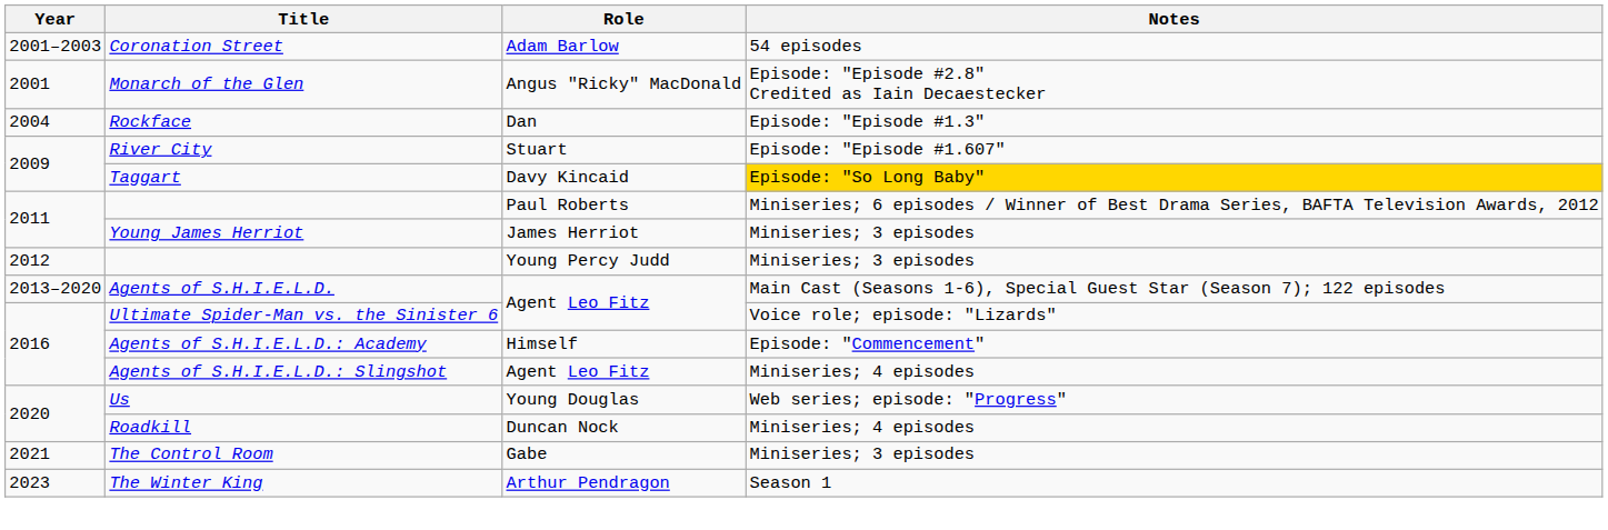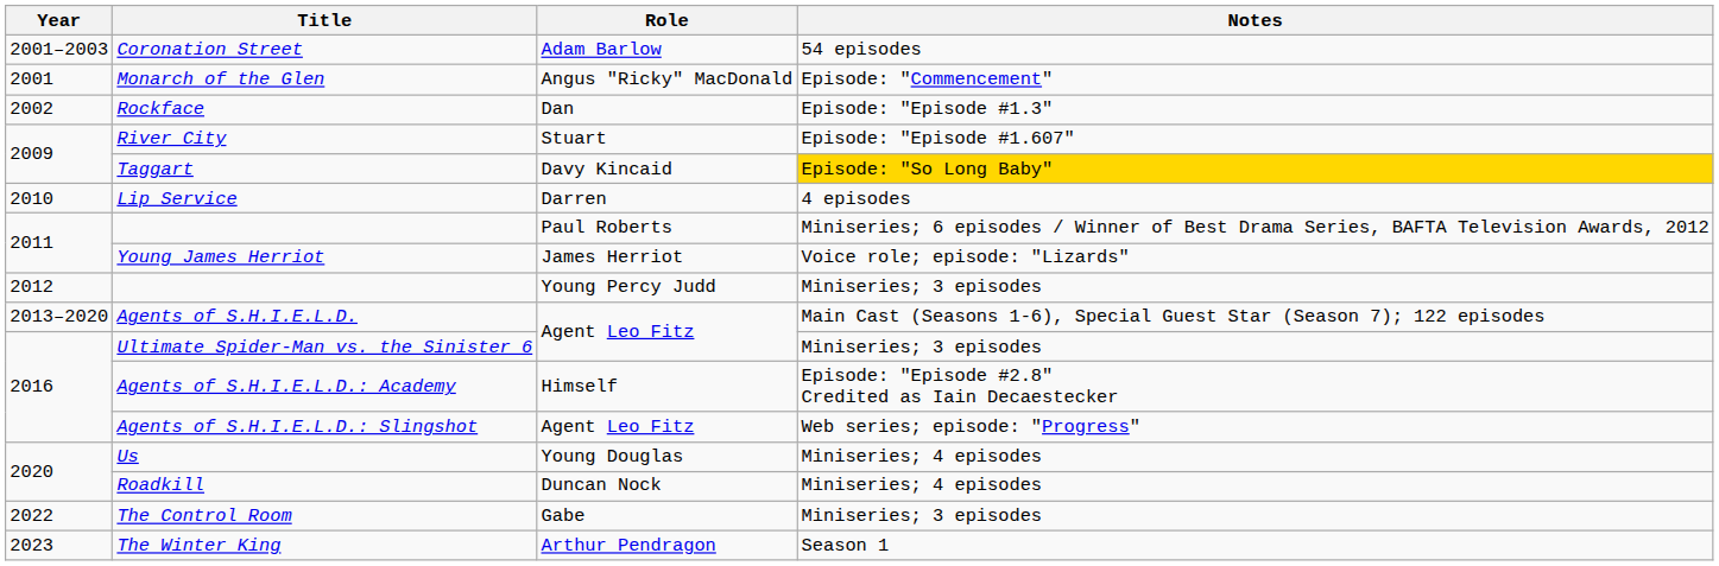Monarch of the Glen | Notes: Episode: "Episode #2.8" Credited as Iain Decaestecker -> Episode: "Commencement"
Rockface | Year: 2004 -> 2002
+ row: 2010 | Lip Service | Darren | 4 episodes
Young James Herriot | Notes: Miniseries; 3 episodes -> Voice role; episode: "Lizards"
Ultimate Spider-Man vs. the Sinister 6 | Notes: Voice role; episode: "Lizards" -> Miniseries; 3 episodes
Agents of S.H.I.E.L.D.: Academy | Notes: Episode: "Commencement" -> Episode: "Episode #2.8" Credited as Iain Decaestecker
Agents of S.H.I.E.L.D.: Slingshot | Notes: Miniseries; 4 episodes -> Web series; episode: "Progress"
Us | Notes: Web series; episode: "Progress" -> Miniseries; 4 episodes
The Control Room | Year: 2021 -> 2022
